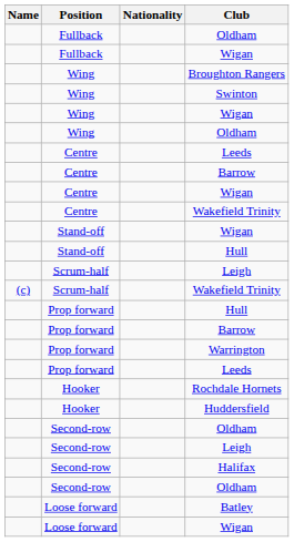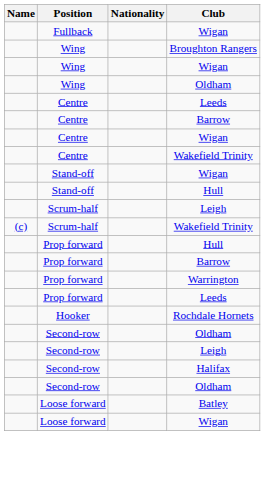- row: Fullback | Oldham
- row: Wing | Swinton
- row: Hooker | Huddersfield
